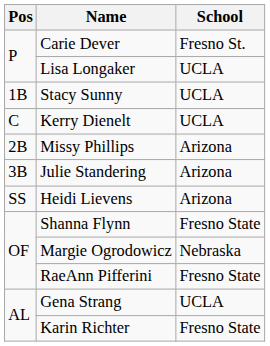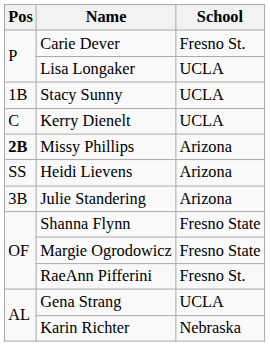Missy Phillips | Pos: normal -> bold
rows swapped: Julie Standering <-> Heidi Lievens
Margie Ogrodowicz | School: Nebraska -> Fresno State
RaeAnn Pifferini | School: Fresno State -> Fresno St.
Karin Richter | School: Fresno State -> Nebraska
